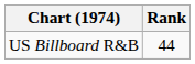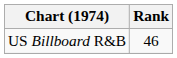US Billboard R&B | Rank: 44 -> 46
